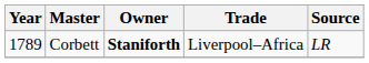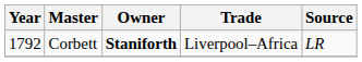Corbett | Year: 1789 -> 1792
